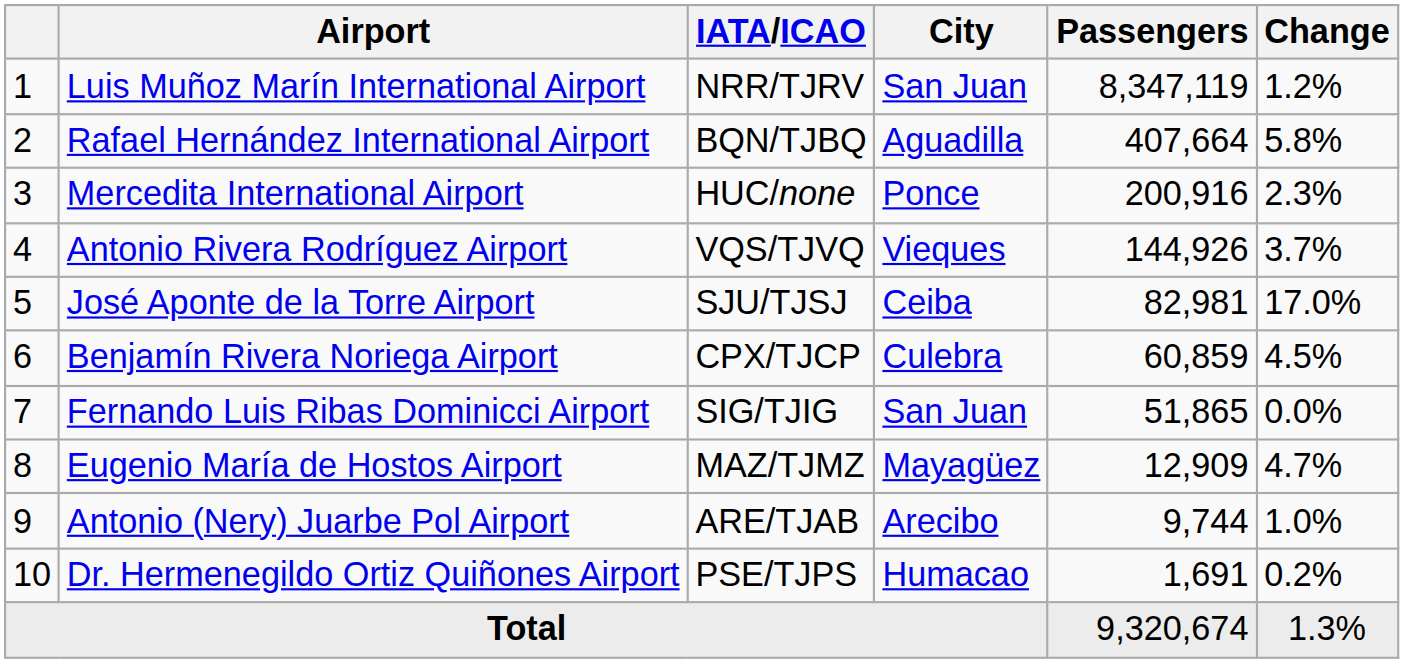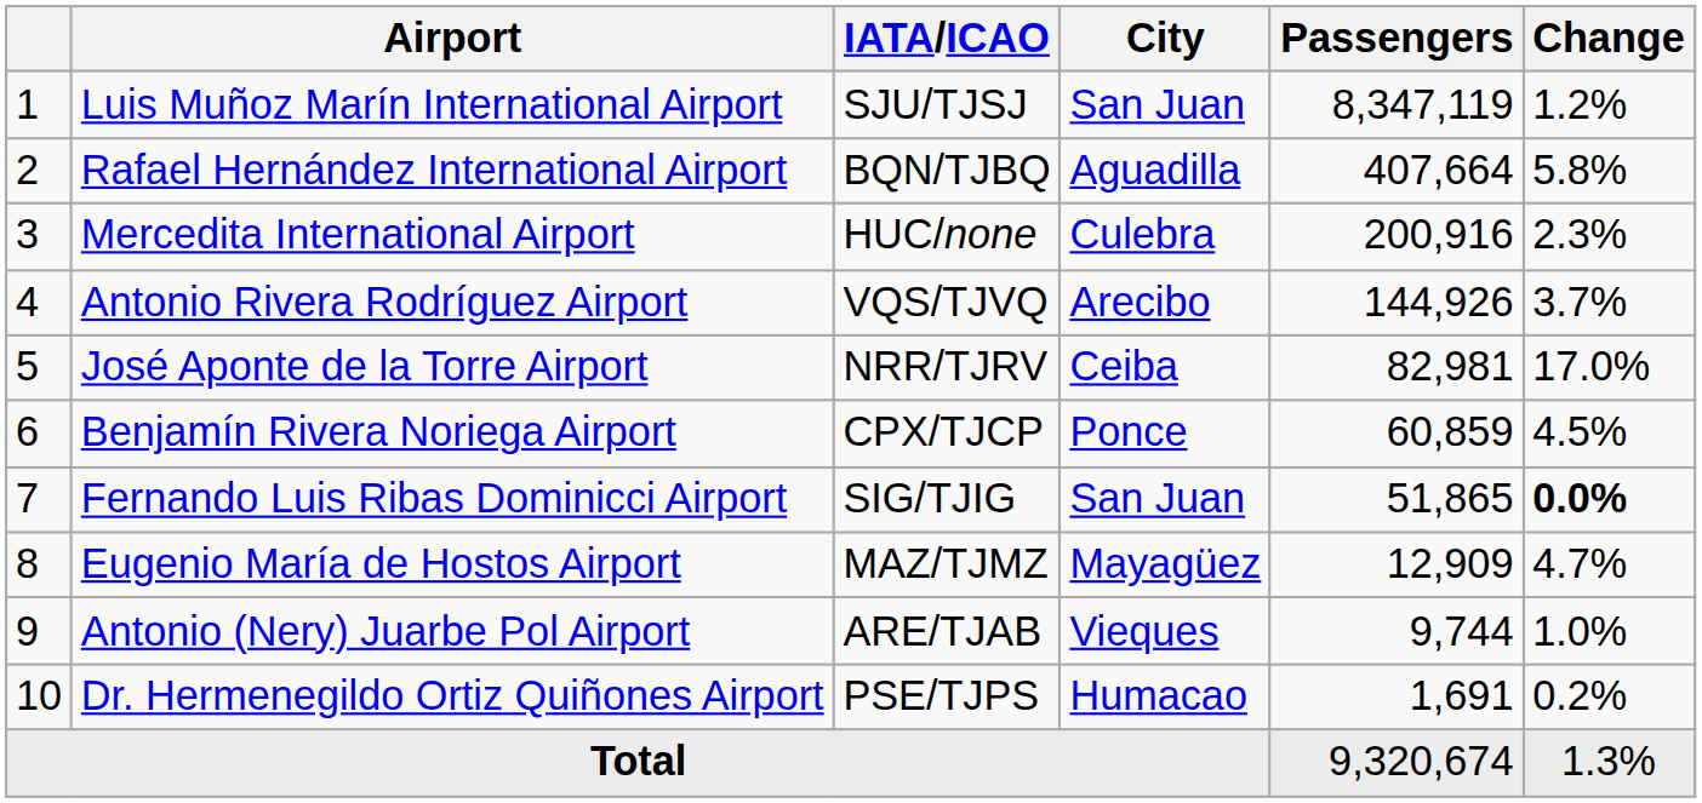Luis Muñoz Marín International Airport | IATA/ICAO: NRR/TJRV -> SJU/TJSJ
Mercedita International Airport | City: Ponce -> Culebra
Antonio Rivera Rodríguez Airport | City: Vieques -> Arecibo
José Aponte de la Torre Airport | IATA/ICAO: SJU/TJSJ -> NRR/TJRV
Benjamín Rivera Noriega Airport | City: Culebra -> Ponce
Fernando Luis Ribas Dominicci Airport | Change: normal -> bold
Antonio (Nery) Juarbe Pol Airport | City: Arecibo -> Vieques
